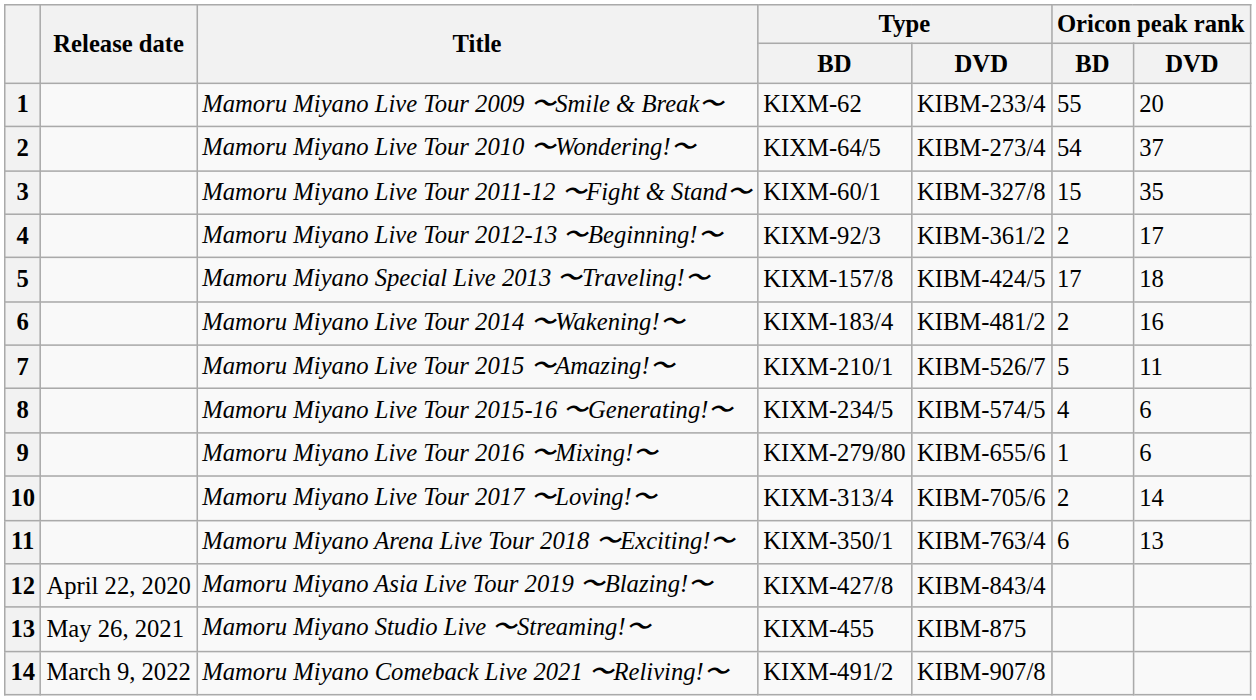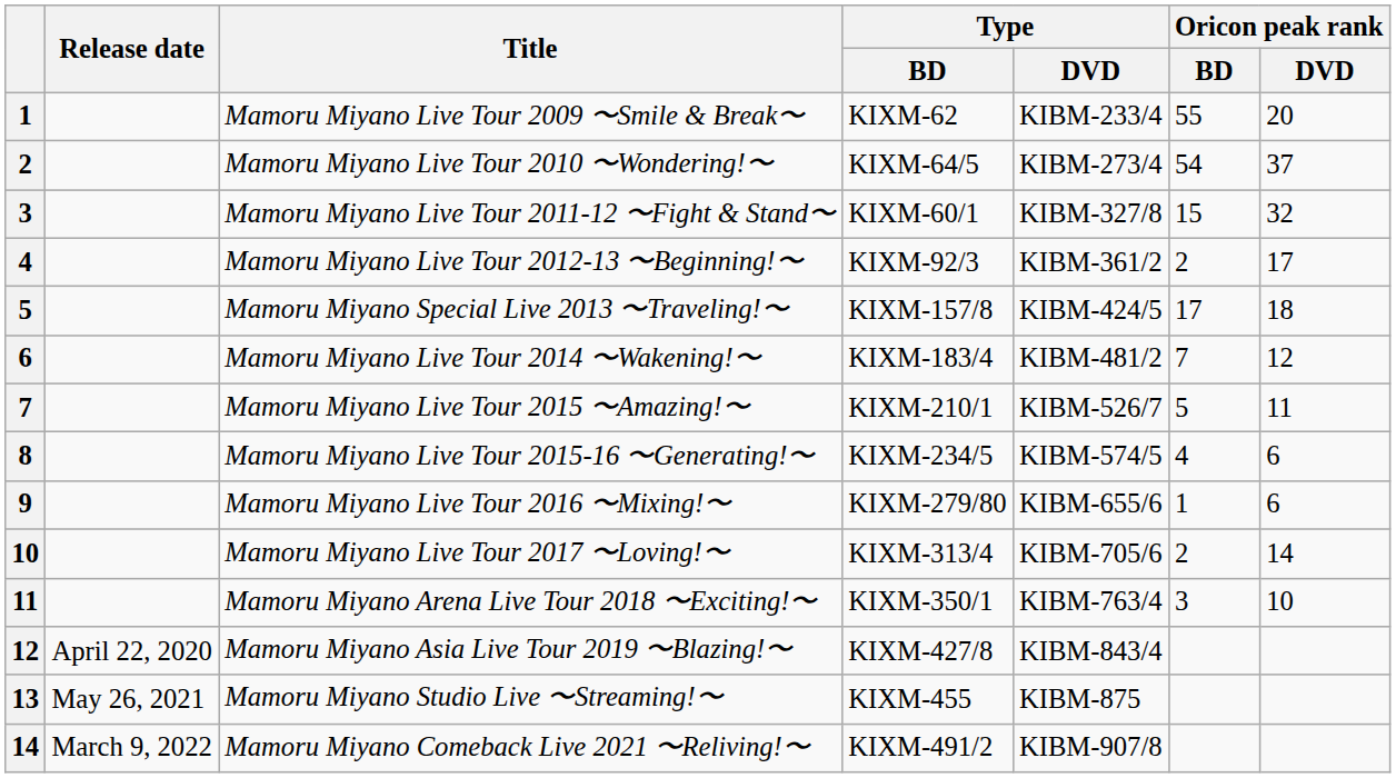Mamoru Miyano Live Tour 2011-12 〜Fight & Stand〜 | Oricon peak rank / DVD: 35 -> 32
Mamoru Miyano Live Tour 2014 〜Wakening!〜 | Oricon peak rank / BD: 2 -> 7
Mamoru Miyano Live Tour 2014 〜Wakening!〜 | Oricon peak rank / DVD: 16 -> 12
Mamoru Miyano Arena Live Tour 2018 〜Exciting!〜 | Oricon peak rank / BD: 6 -> 3
Mamoru Miyano Arena Live Tour 2018 〜Exciting!〜 | Oricon peak rank / DVD: 13 -> 10
